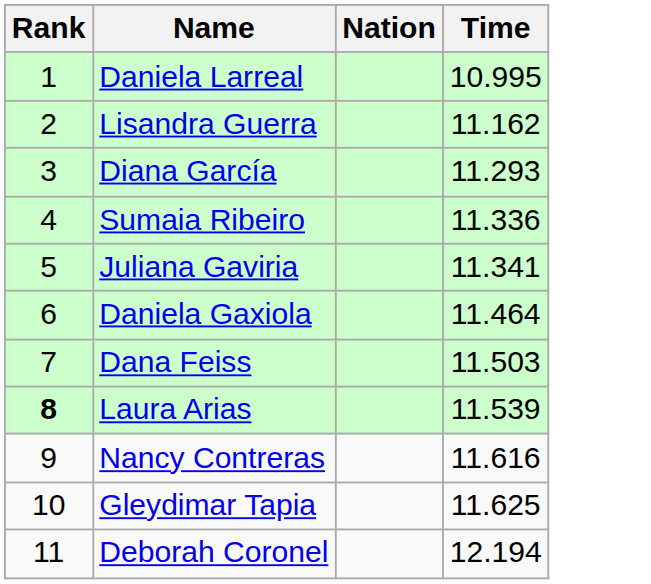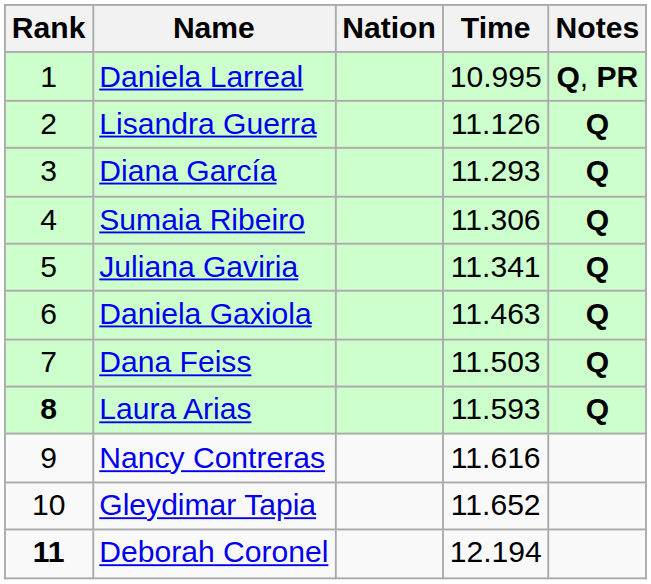+ column: Notes | Q, PR | Q | Q | Q | Q | Q | Q | Q
Lisandra Guerra | Time: 11.162 -> 11.126
Sumaia Ribeiro | Time: 11.336 -> 11.306
Daniela Gaxiola | Time: 11.464 -> 11.463
Laura Arias | Time: 11.539 -> 11.593
Gleydimar Tapia | Time: 11.625 -> 11.652
Deborah Coronel | Rank: normal -> bold
